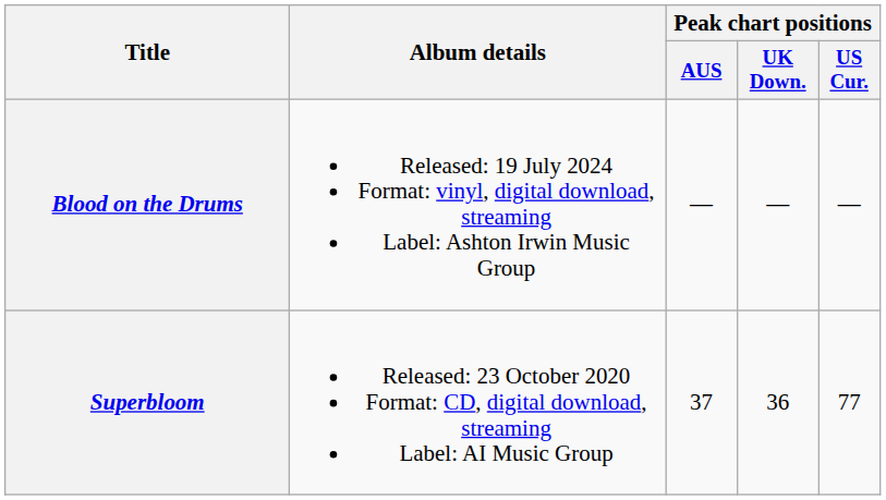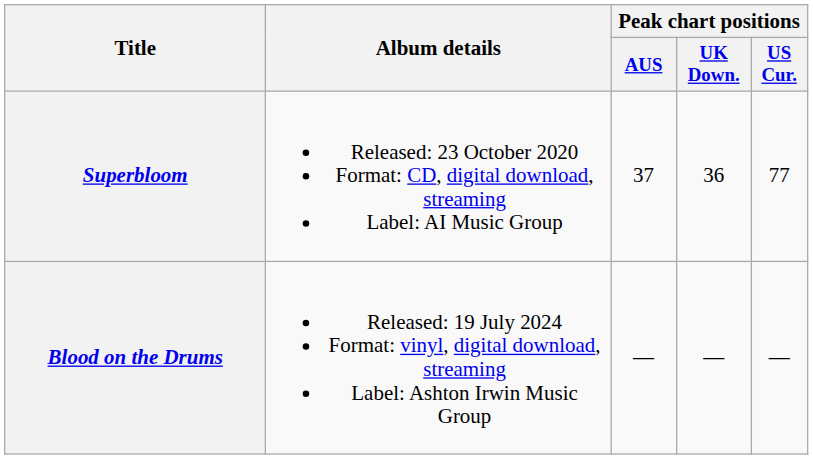rows swapped: Superbloom <-> Blood on the Drums
